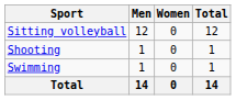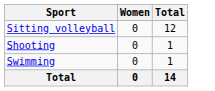- column: Men | 12 | 1 | 1 | 14
